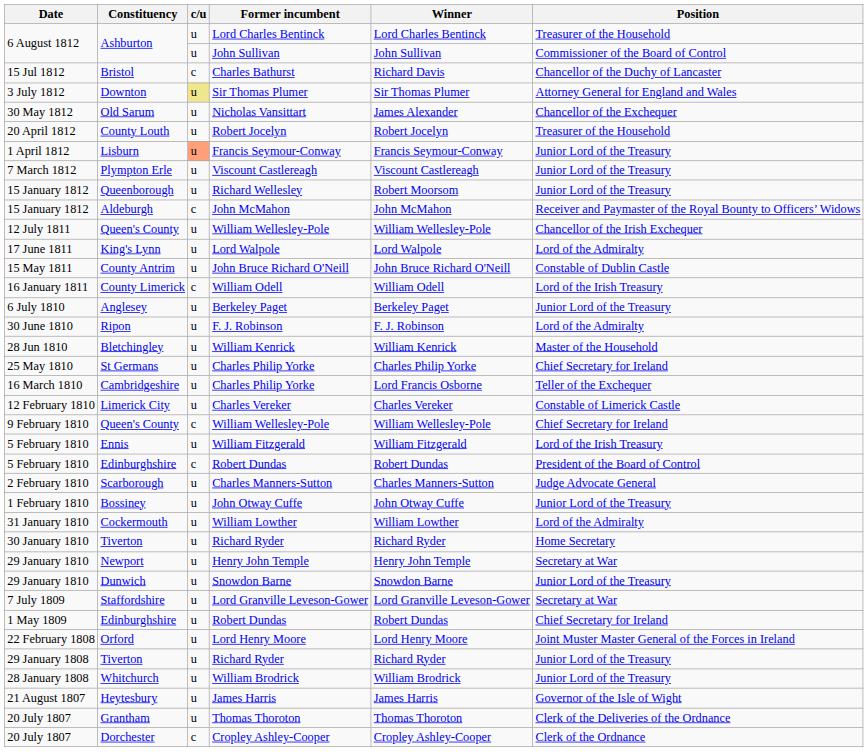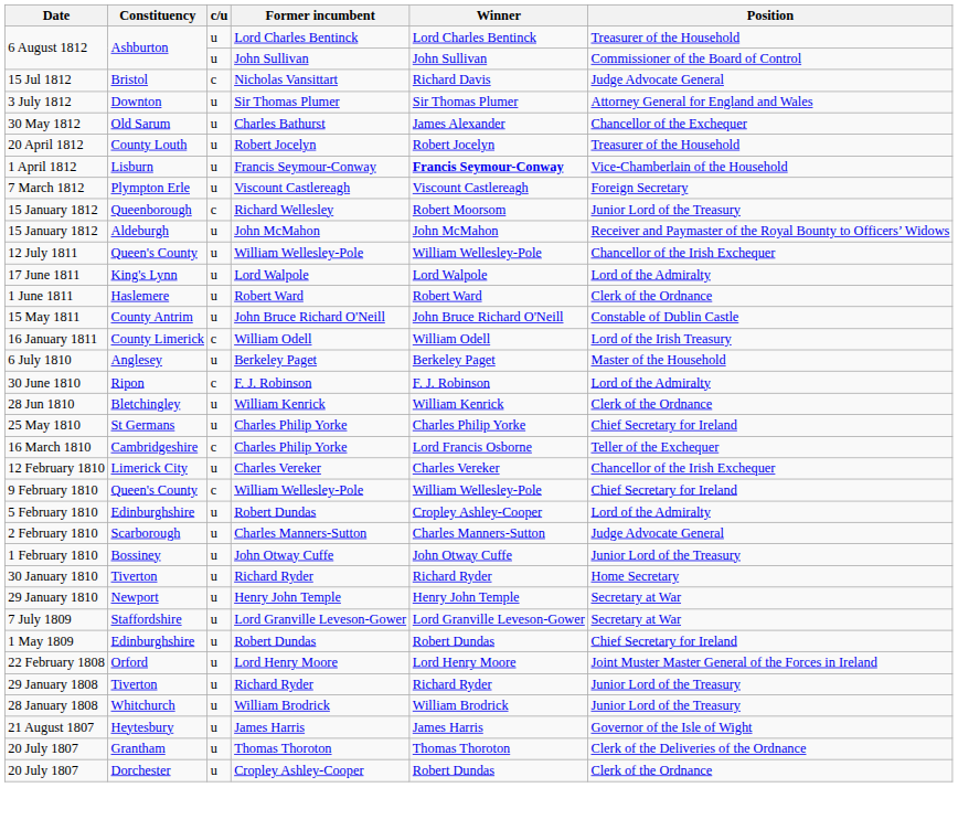Bristol | Former incumbent: Charles Bathurst -> Nicholas Vansittart
Bristol | Position: Chancellor of the Duchy of Lancaster -> Judge Advocate General
Downton | c/u: khaki background -> no background
Old Sarum | Former incumbent: Nicholas Vansittart -> Charles Bathurst
Lisburn | c/u: lightsalmon background -> no background
Lisburn | Winner: normal -> bold
Lisburn | Position: Junior Lord of the Treasury -> Vice-Chamberlain of the Household
Plympton Erle | Position: Junior Lord of the Treasury -> Foreign Secretary
Queenborough | c/u: u -> c
Aldeburgh | c/u: c -> u
+ row: 1 June 1811 | Haslemere | u | Robert Ward | Robert Ward | Clerk of the Ordnance
Anglesey | Position: Junior Lord of the Treasury -> Master of the Household
Ripon | c/u: u -> c
Bletchingley | Position: Master of the Household -> Clerk of the Ordnance
Cambridgeshire | c/u: u -> c
Limerick City | Position: Constable of Limerick Castle -> Chancellor of the Irish Exchequer
- row: 5 February 1810 | Ennis | u | William Fitzgerald | William Fitzgerald | Lord of the Irish Treasury
5 February 1810 / Edinburghshire | c/u: c -> u
5 February 1810 / Edinburghshire | Winner: Robert Dundas -> Cropley Ashley-Cooper
5 February 1810 / Edinburghshire | Position: President of the Board of Control -> Lord of the Admiralty
- row: 31 January 1810 | Cockermouth | u | William Lowther | William Lowther | Lord of the Admiralty
- row: 29 January 1810 | Dunwich | u | Snowdon Barne | Snowdon Barne | Junior Lord of the Treasury
Dorchester | c/u: c -> u
Dorchester | Winner: Cropley Ashley-Cooper -> Robert Dundas
